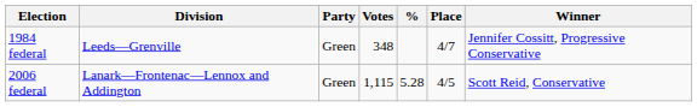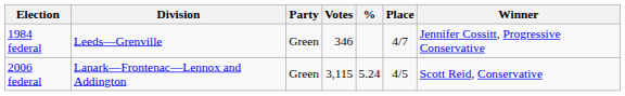1984 federal | Votes: 348 -> 346
2006 federal | Votes: 1,115 -> 3,115
2006 federal | %: 5.28 -> 5.24
